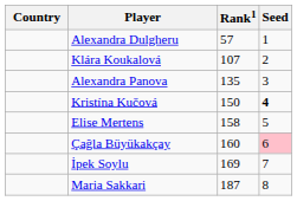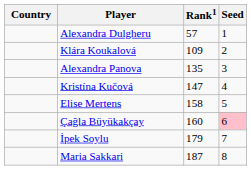Klára Koukalová | Rank1: 107 -> 109
Kristína Kučová | Rank1: 150 -> 147
Kristína Kučová | Seed: bold -> normal
İpek Soylu | Rank1: 169 -> 179
